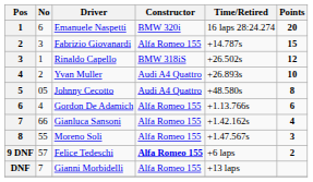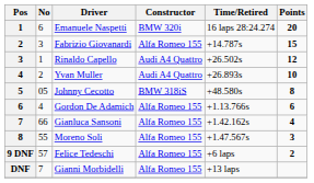Rinaldo Capello | Constructor: BMW 318iS -> Audi A4 Quattro
Johnny Cecotto | Constructor: Audi A4 Quattro -> BMW 318iS
Felice Tedeschi | Constructor: bold -> normal
